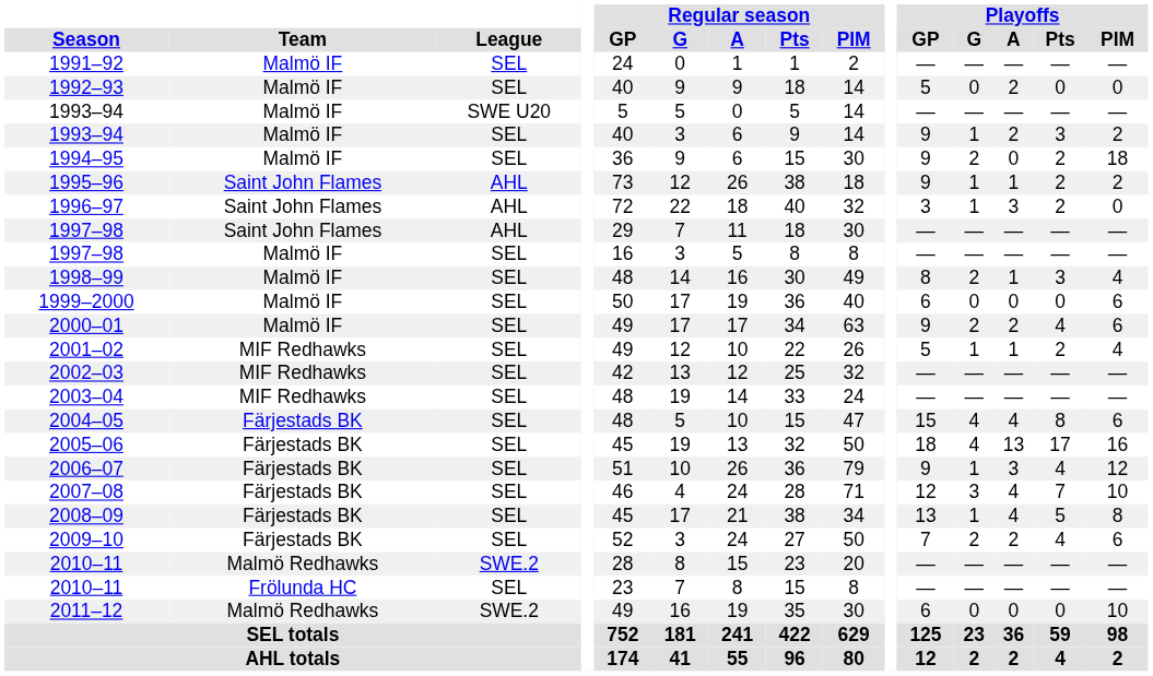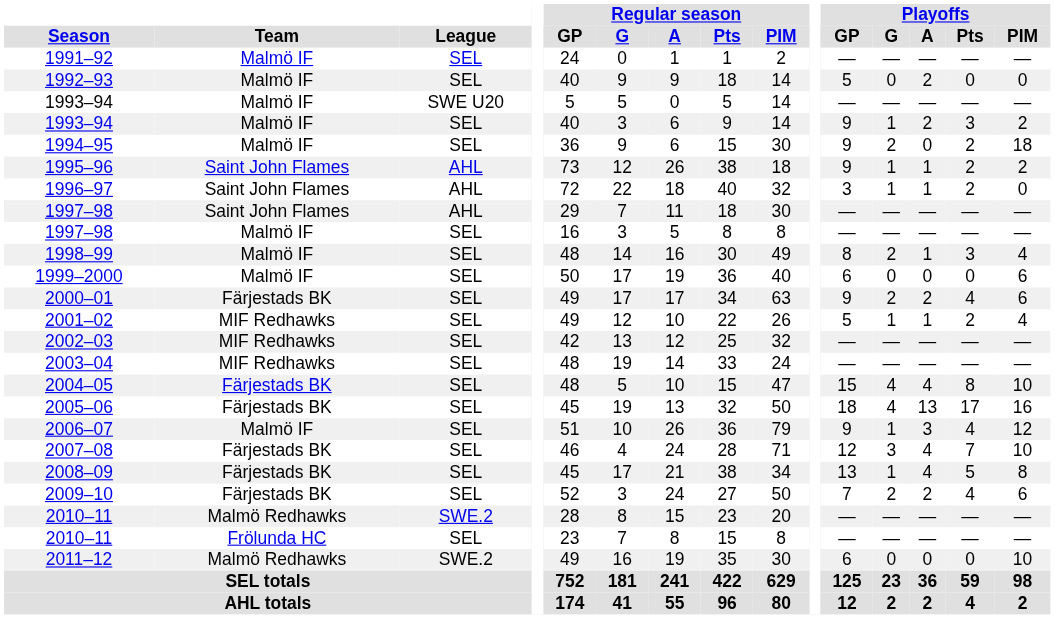1996–97 | Playoffs / A: 3 -> 1
2000–01 | Team: Malmö IF -> Färjestads BK
2004–05 | Playoffs / PIM: 6 -> 10
2006–07 | Team: Färjestads BK -> Malmö IF
